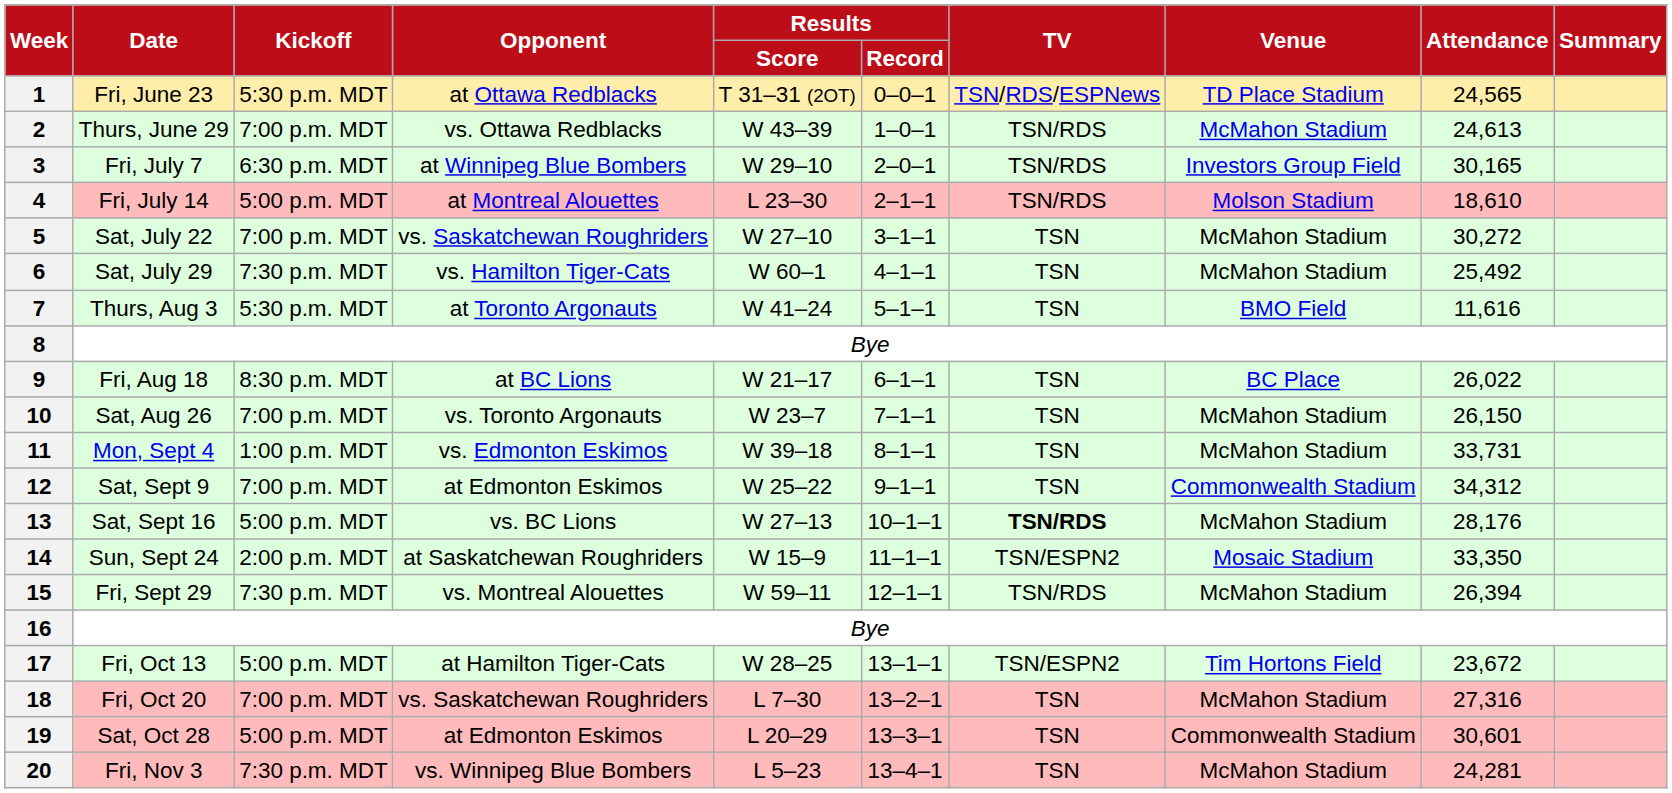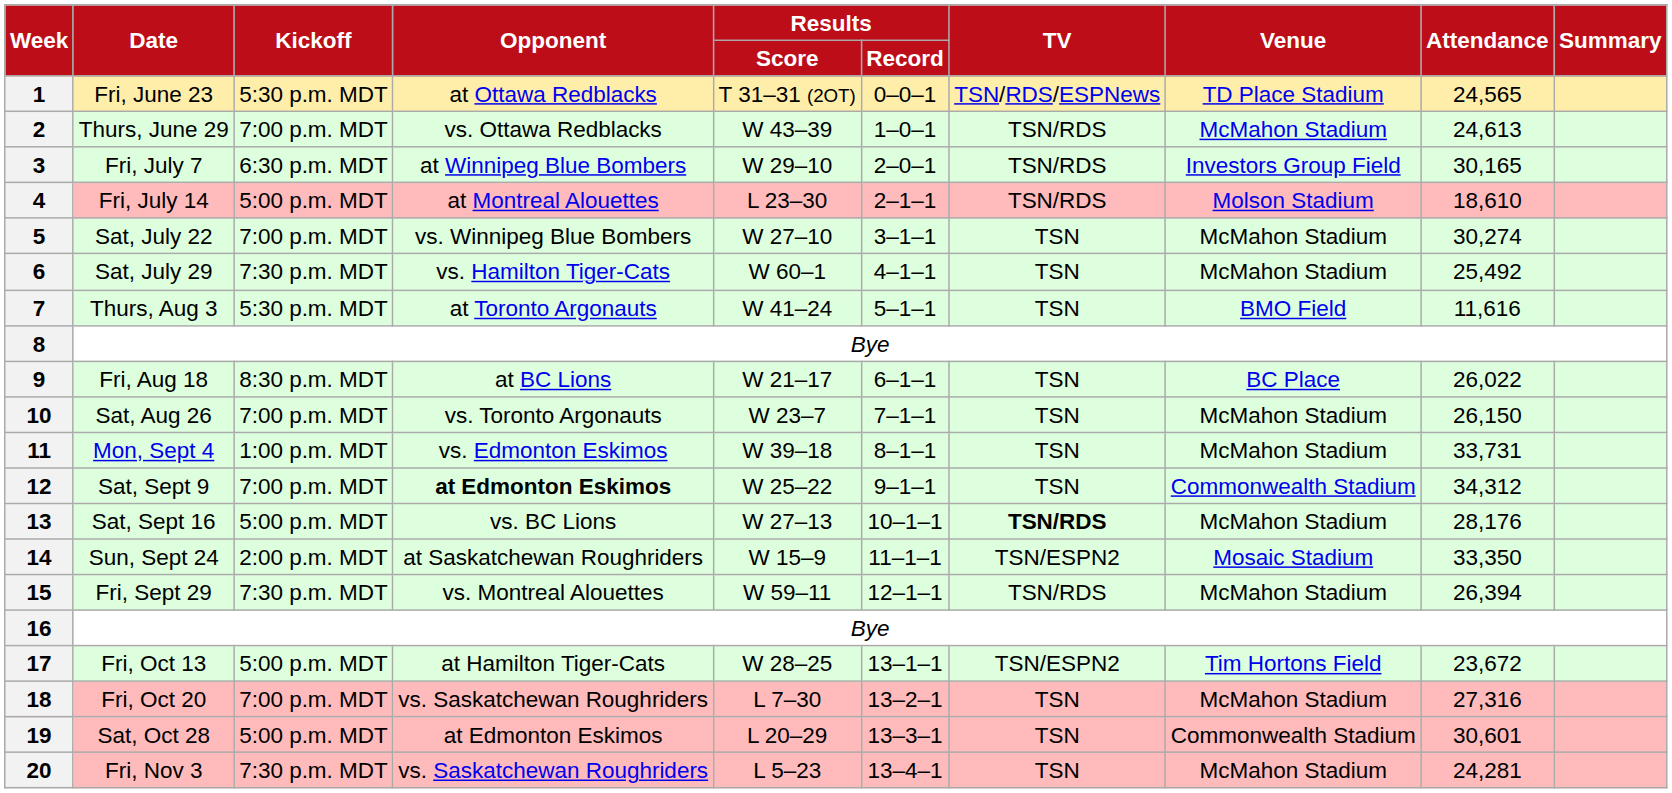5 | Opponent: vs. Saskatchewan Roughriders -> vs. Winnipeg Blue Bombers
5 | Attendance: 30,272 -> 30,274
12 | Opponent: normal -> bold
20 | Opponent: vs. Winnipeg Blue Bombers -> vs. Saskatchewan Roughriders
